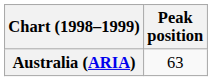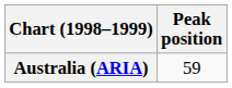Australia (ARIA) | Peak position: 63 -> 59
